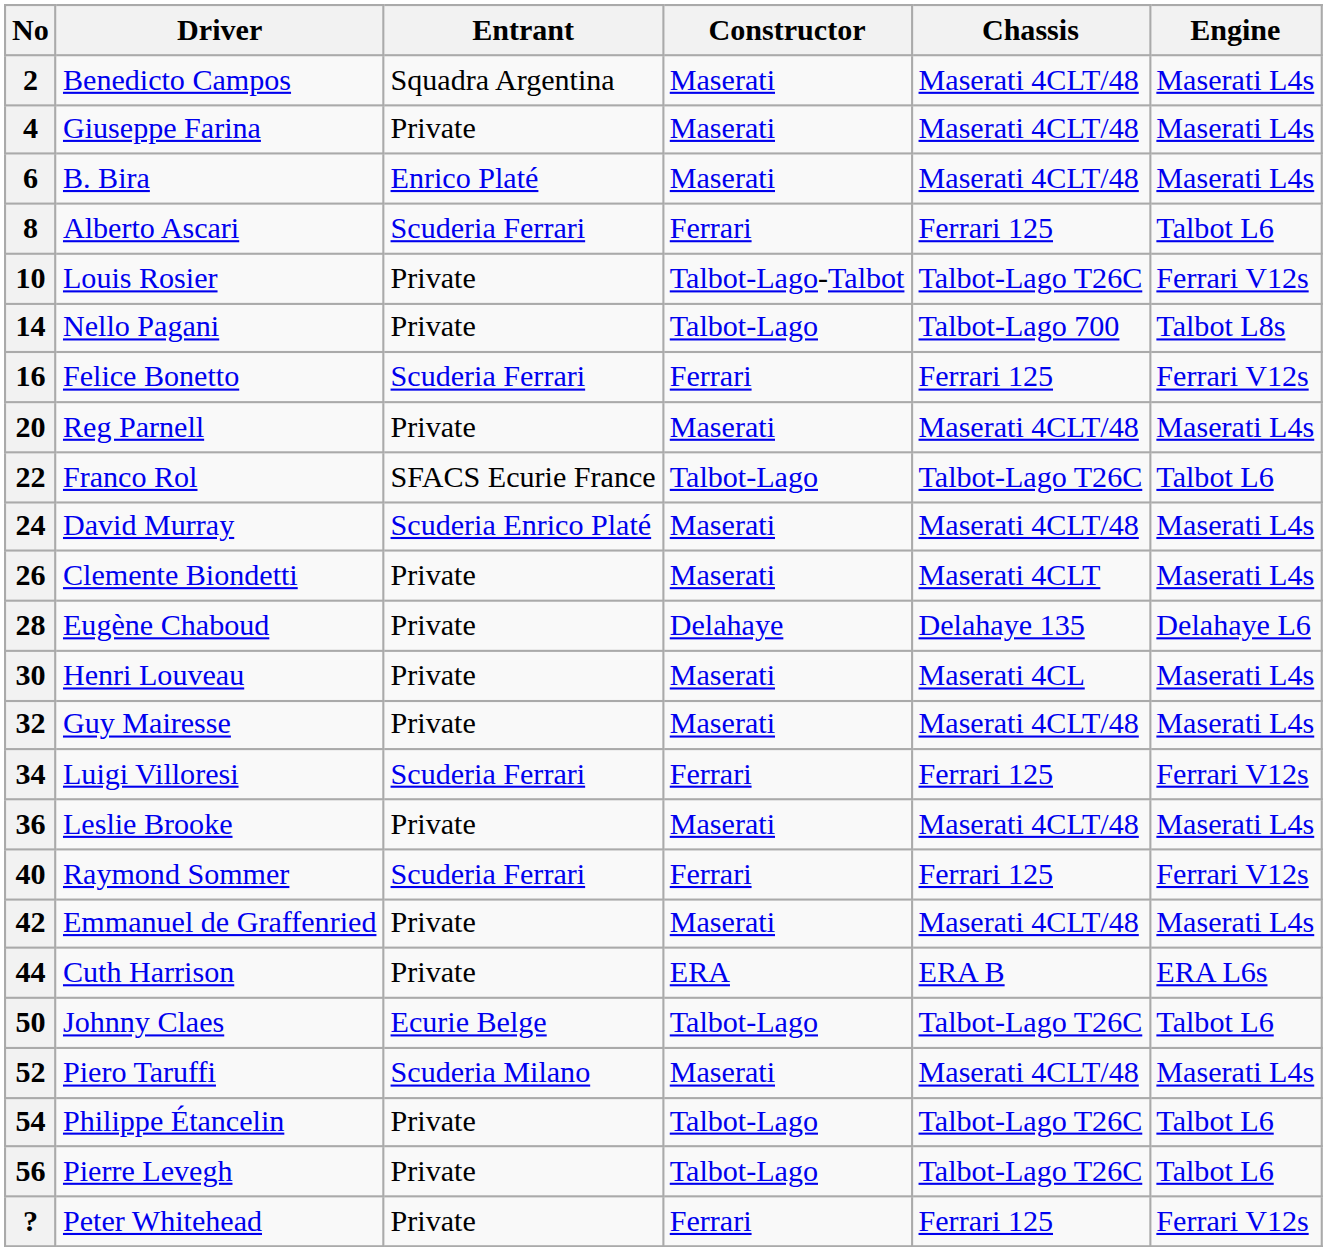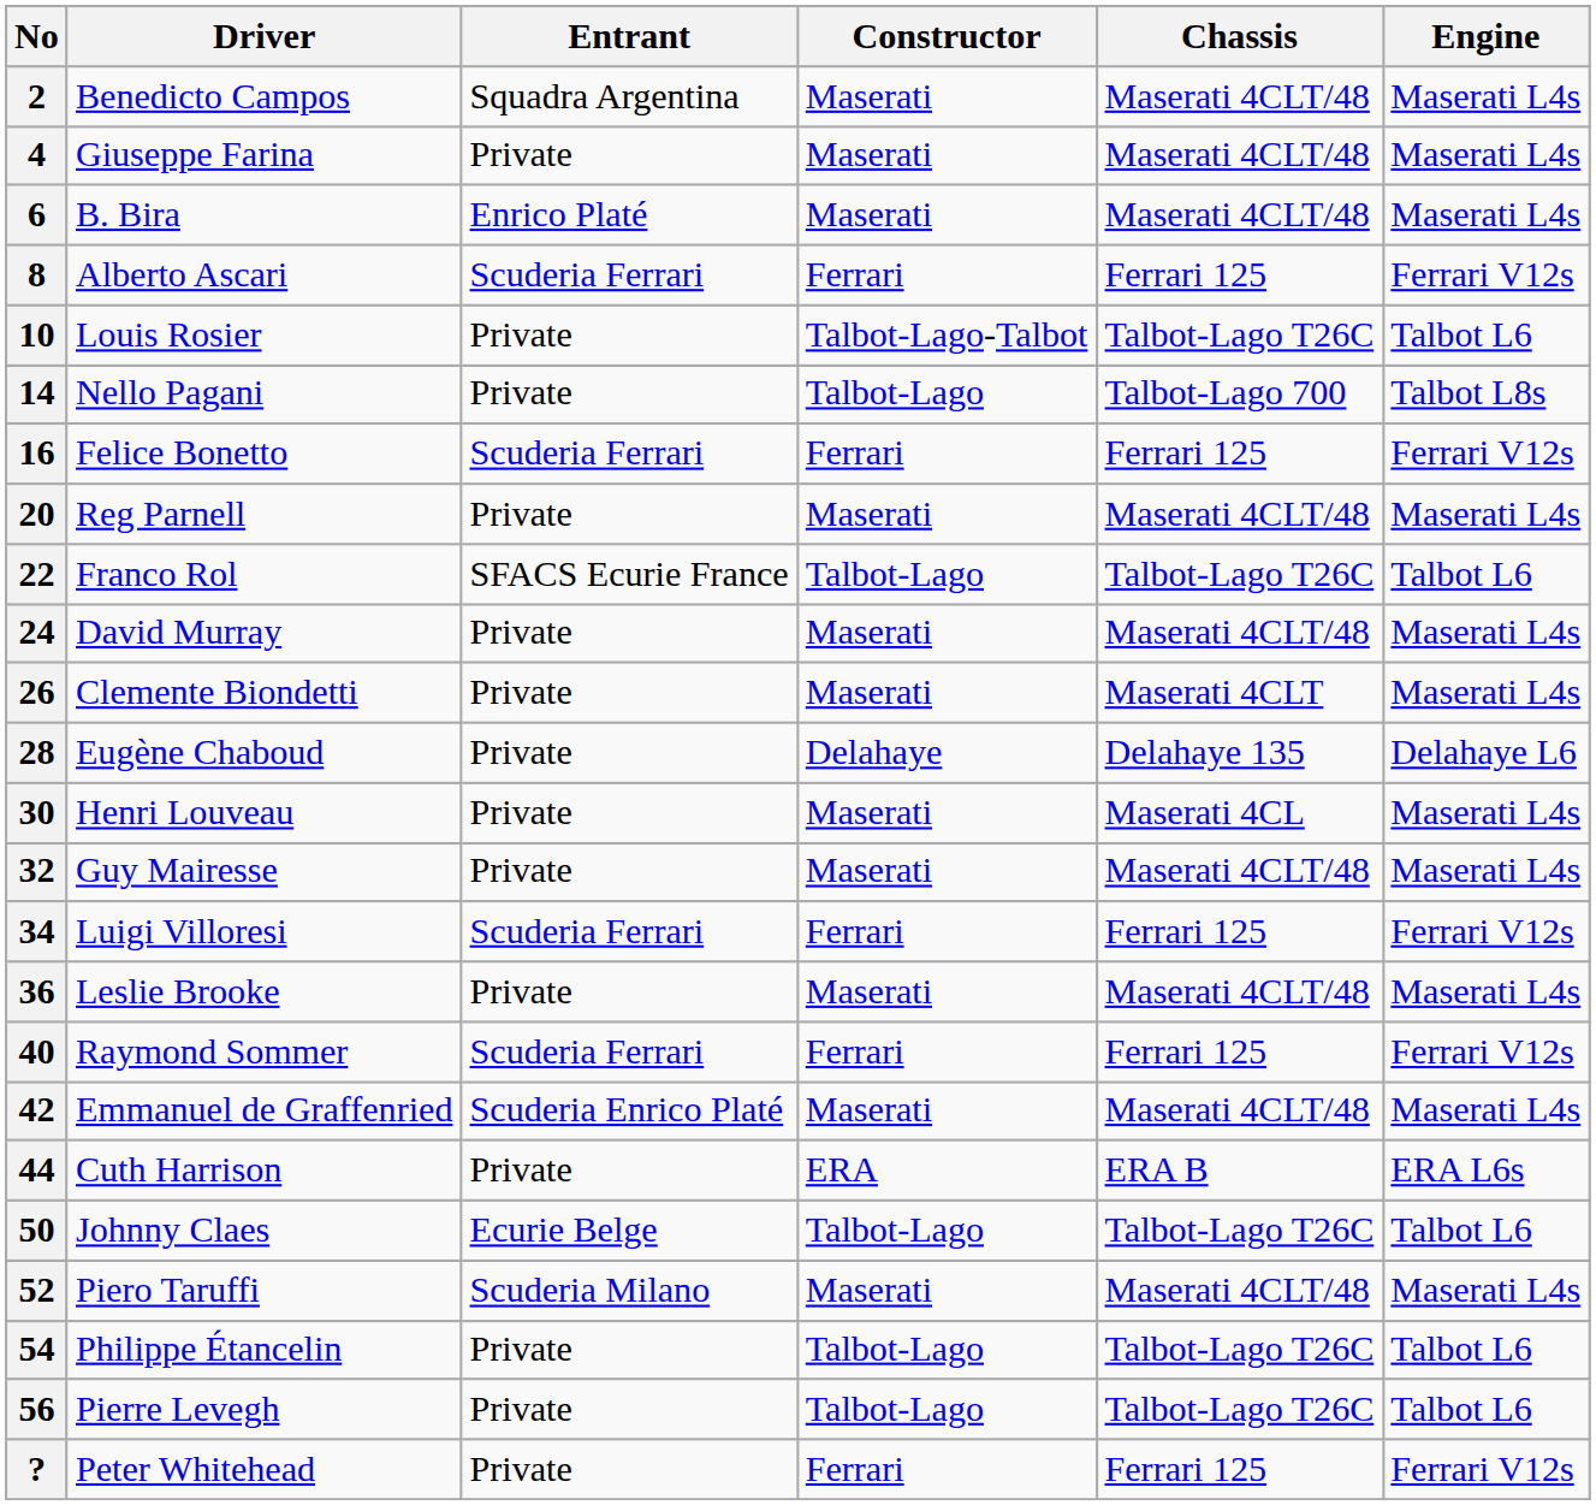8 | Engine: Talbot L6 -> Ferrari V12s
10 | Engine: Ferrari V12s -> Talbot L6
24 | Entrant: Scuderia Enrico Platé -> Private
42 | Entrant: Private -> Scuderia Enrico Platé
